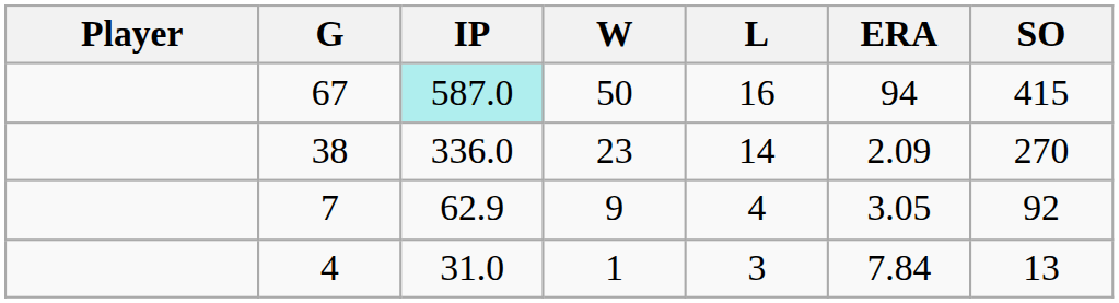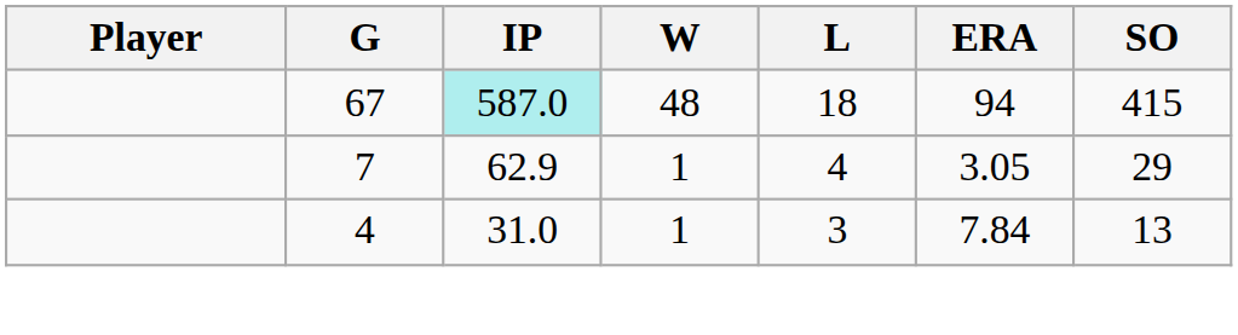67 | W: 50 -> 48
67 | L: 16 -> 18
- row: 38 | 336.0 | 23 | 14 | 2.09 | 270
7 | W: 9 -> 1
7 | SO: 92 -> 29
